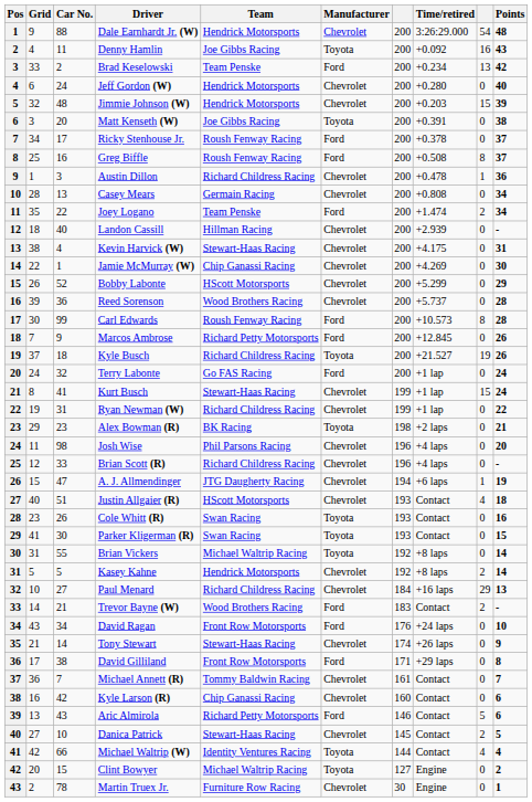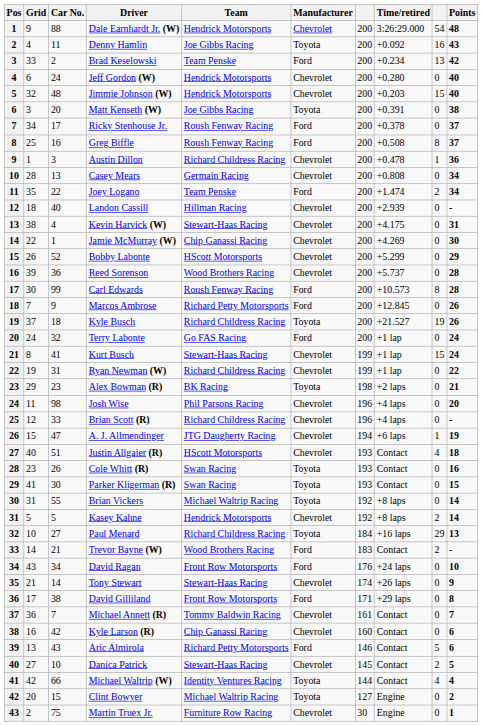Jimmie Johnson (W) | Points: 39 -> 40
Paul Menard | Manufacturer: Chevrolet -> Toyota
Martin Truex Jr. | Car No.: 78 -> 75
